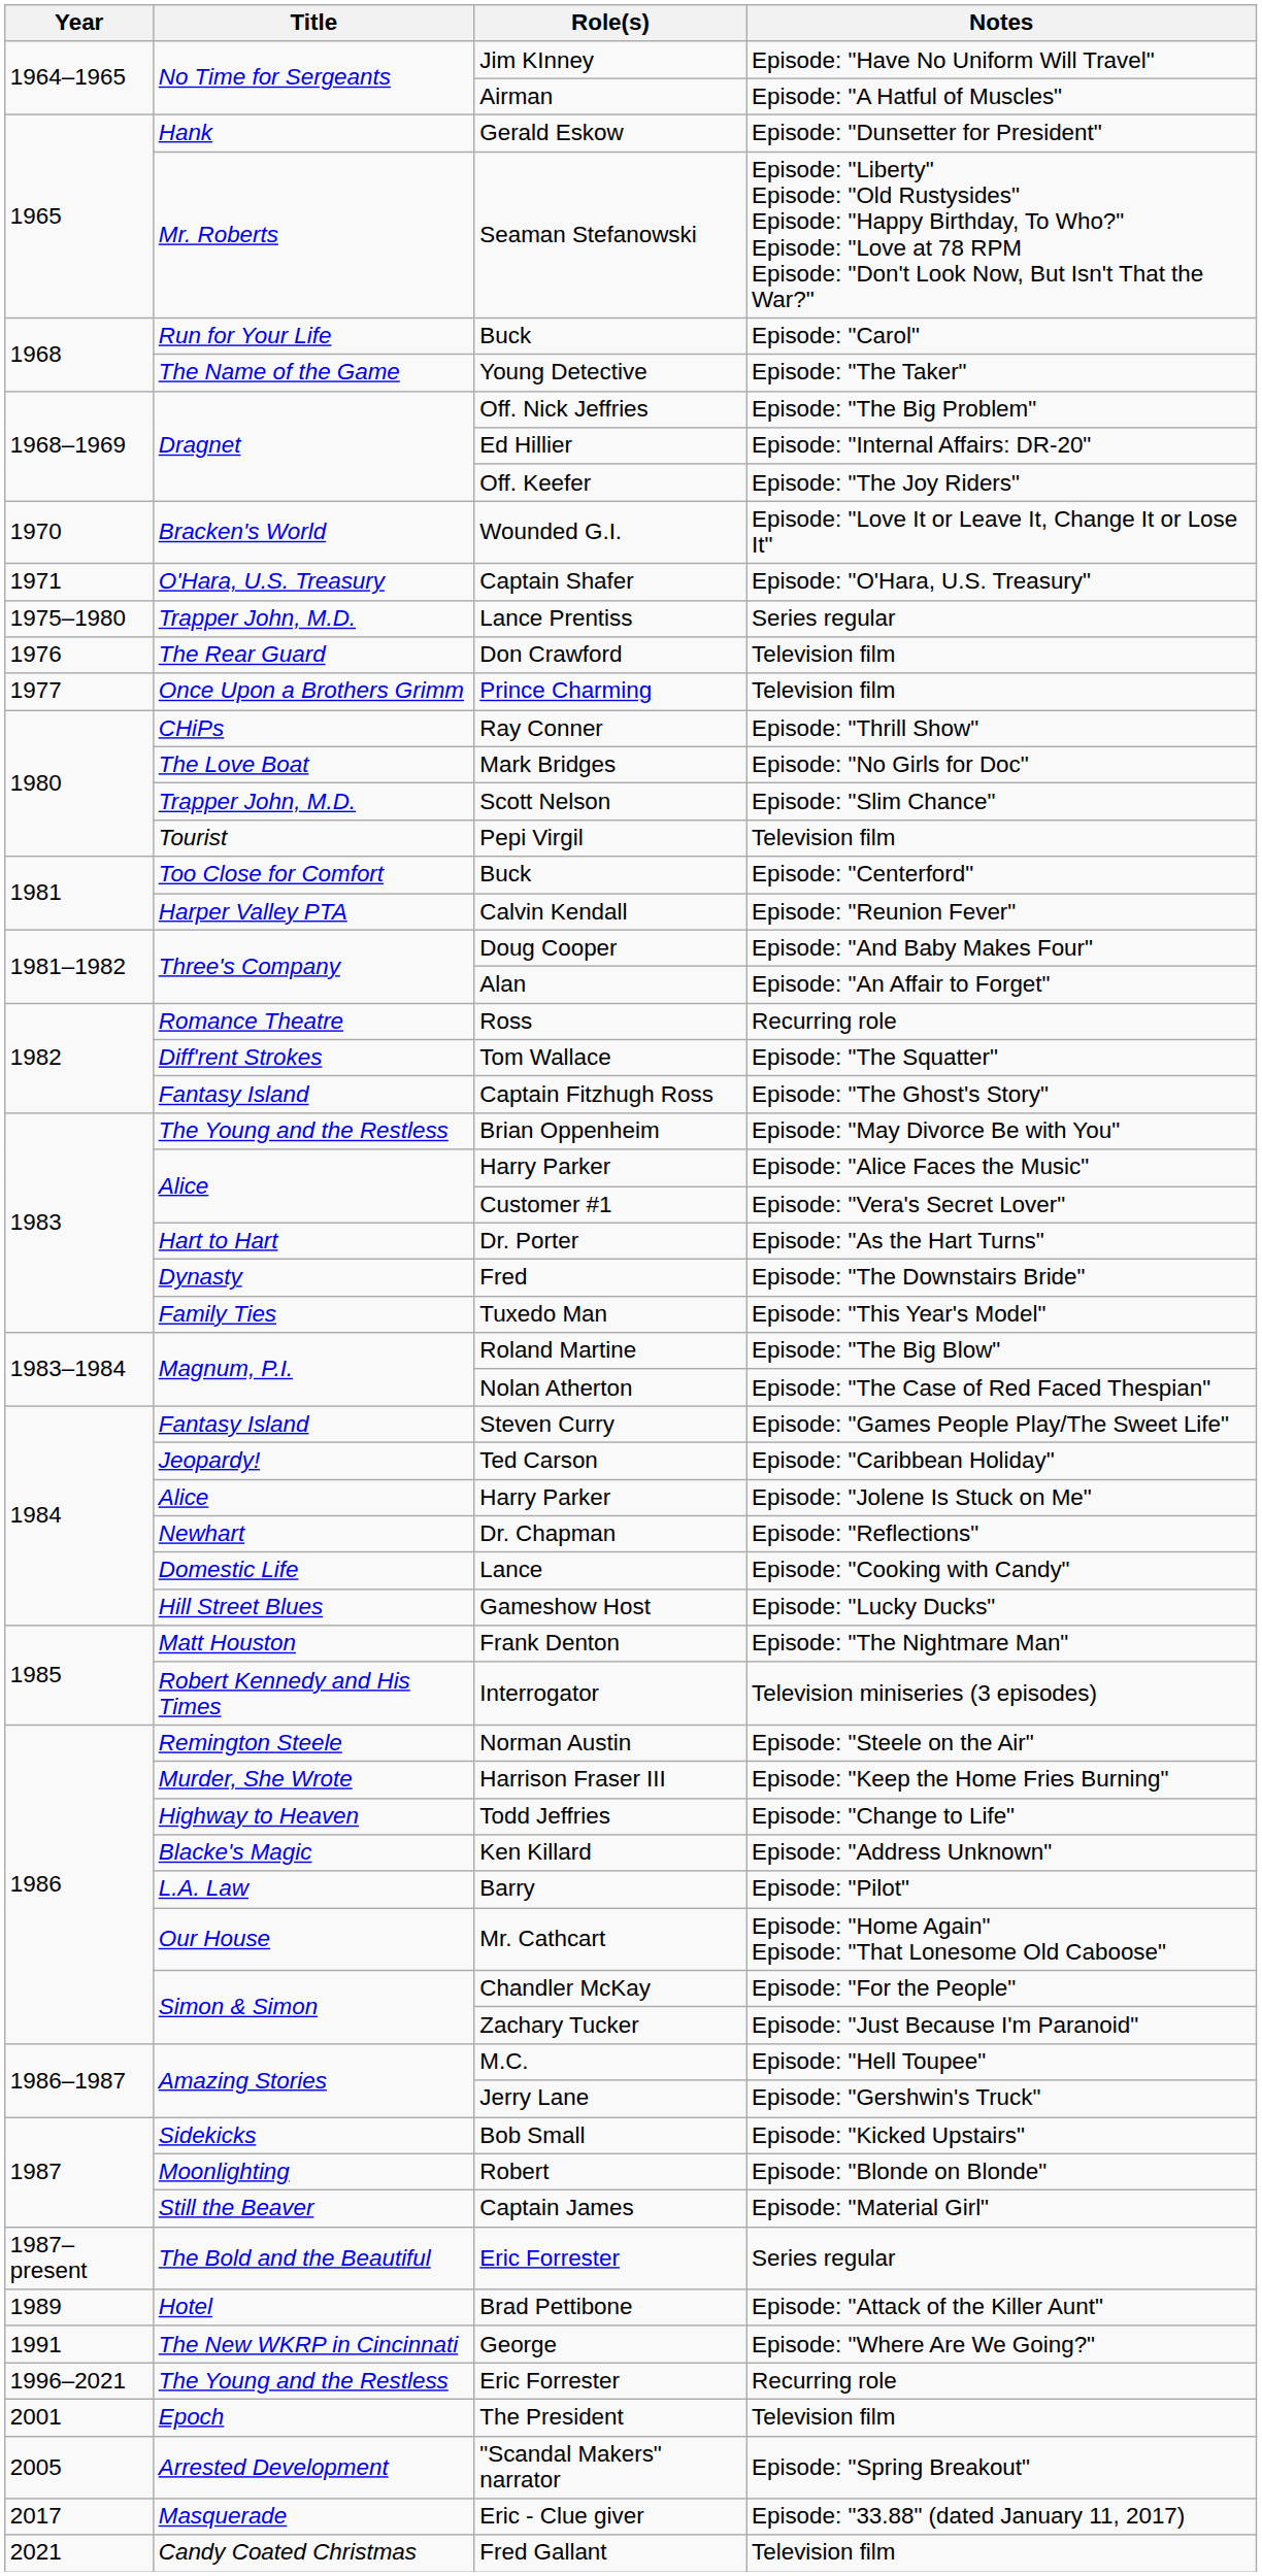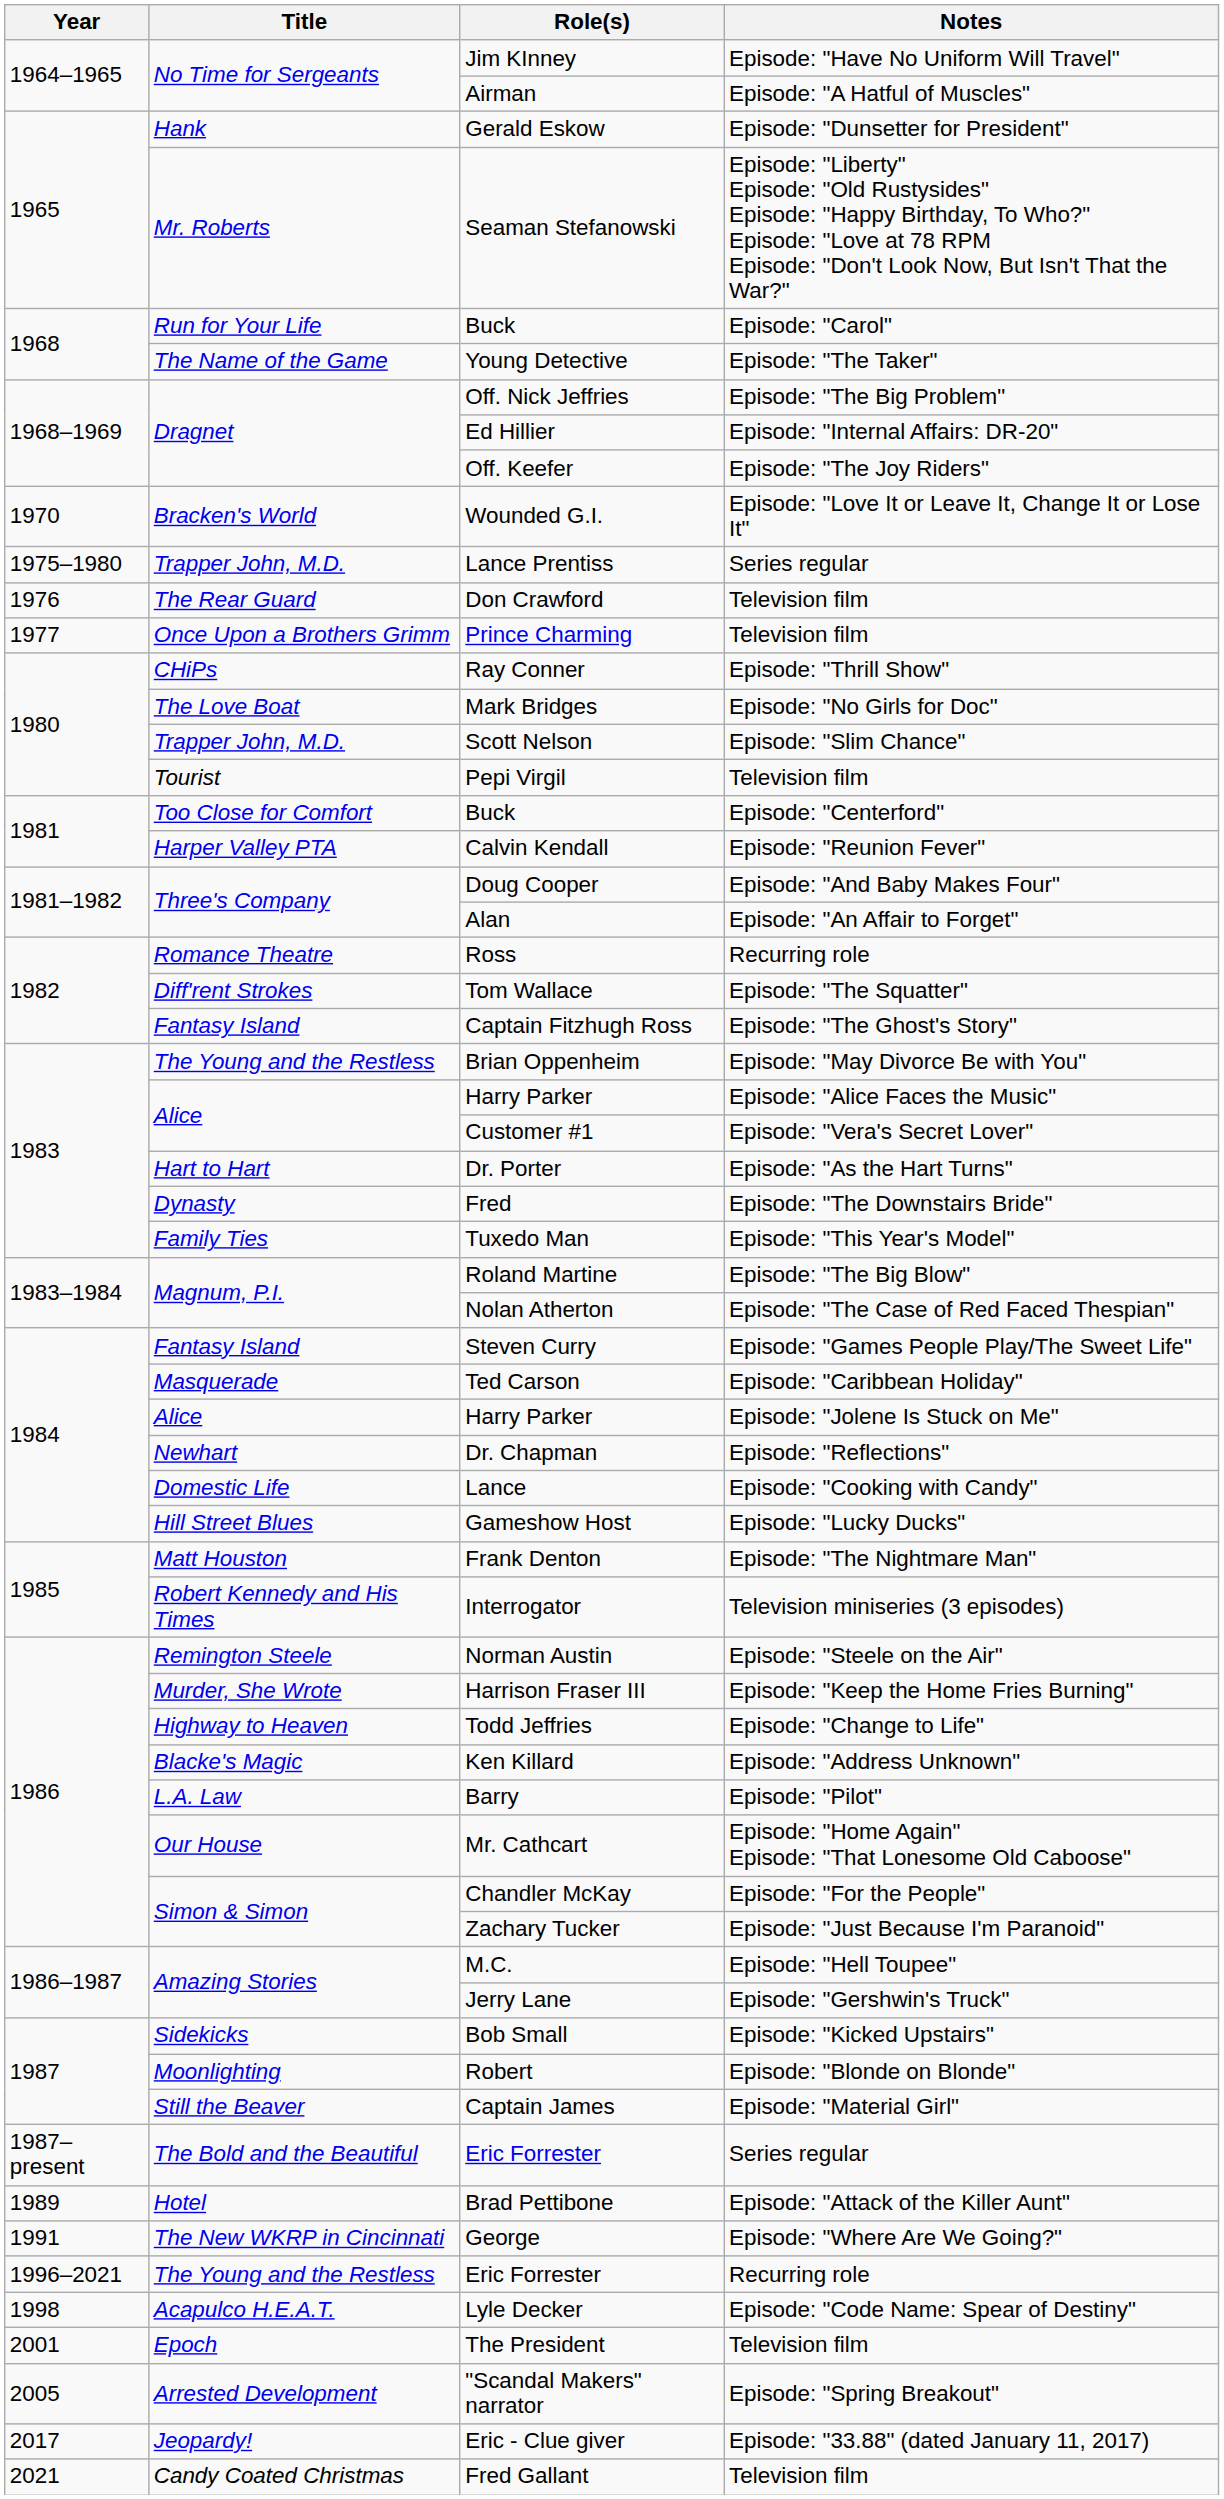- row: 1971 | O'Hara, U.S. Treasury | Captain Shafer | Episode: "O'Hara, U.S. Treasury"
Ted Carson | Title: Jeopardy! -> Masquerade
+ row: 1998 | Acapulco H.E.A.T. | Lyle Decker | Episode: "Code Name: Spear of Destiny"
Eric - Clue giver | Title: Masquerade -> Jeopardy!
